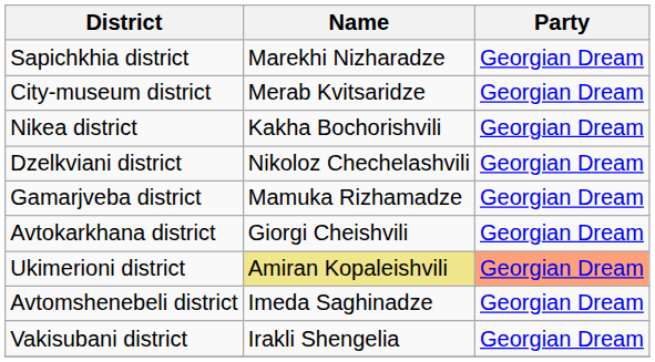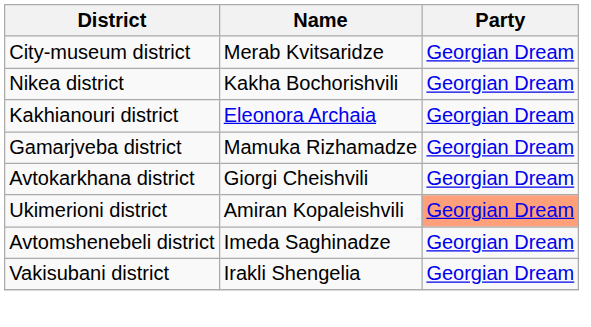- row: Sapichkhia district | Marekhi Nizharadze | Georgian Dream
+ row: Kakhianouri district | Eleonora Archaia | Georgian Dream
- row: Dzelkviani district | Nikoloz Chechelashvili | Georgian Dream
Ukimerioni district | Name: khaki background -> no background
